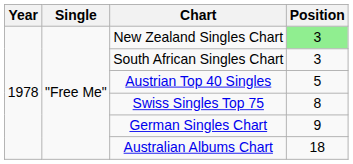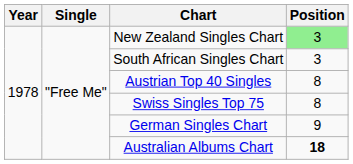Austrian Top 40 Singles | Position: 5 -> 8
Australian Albums Chart | Position: normal -> bold
